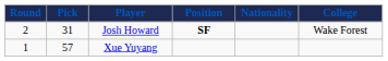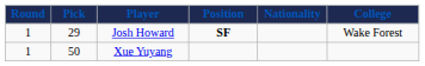Josh Howard | Round: 2 -> 1
Josh Howard | Pick: 31 -> 29
Xue Yuyang | Pick: 57 -> 50
